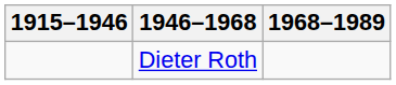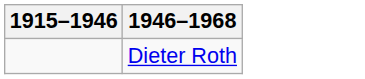- column: 1968–1989
